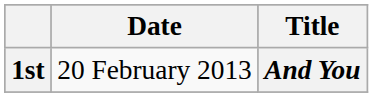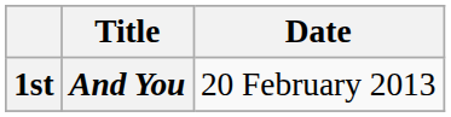columns swapped: Title <-> Date
